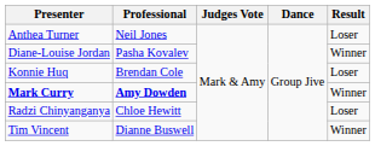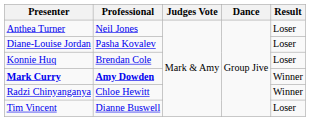Diane-Louise Jordan | Result: Winner -> Loser
Radzi Chinyanganya | Result: Loser -> Winner
Tim Vincent | Result: Winner -> Loser
